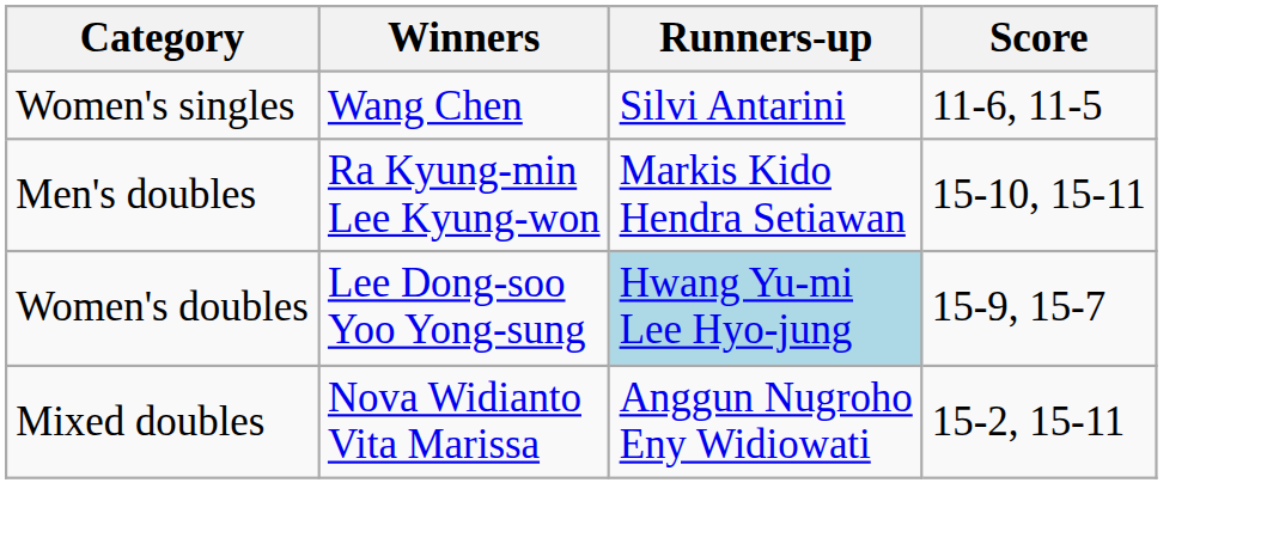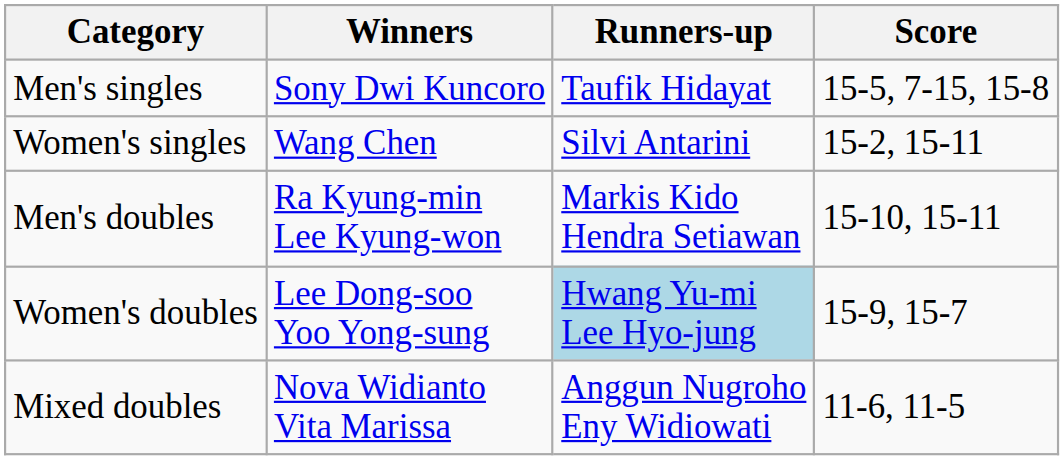+ row: Men's singles | Sony Dwi Kuncoro | Taufik Hidayat | 15-5, 7-15, 15-8
Women's singles | Score: 11-6, 11-5 -> 15-2, 15-11
Mixed doubles | Score: 15-2, 15-11 -> 11-6, 11-5
